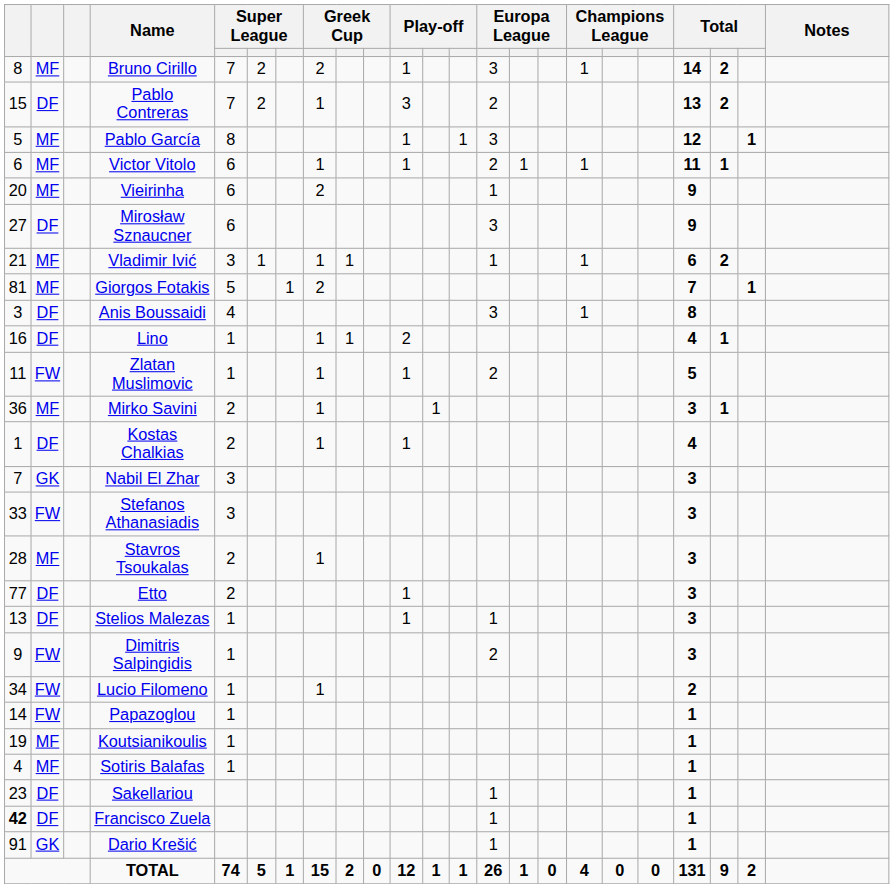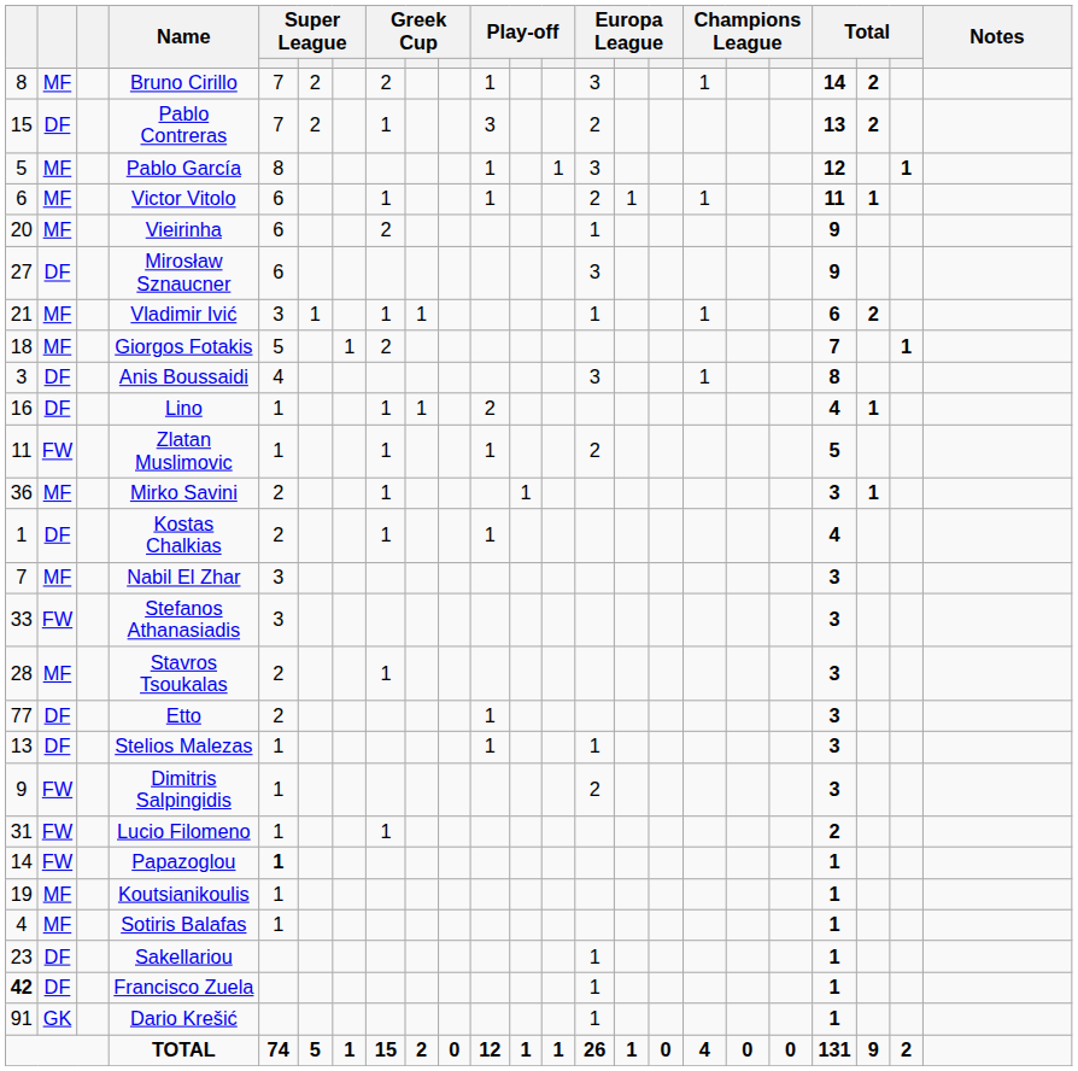Giorgos Fotakis | column 1: 81 -> 18
Nabil El Zhar | column 2: GK -> MF
Lucio Filomeno | column 1: 34 -> 31
Papazoglou | column 5: normal -> bold
